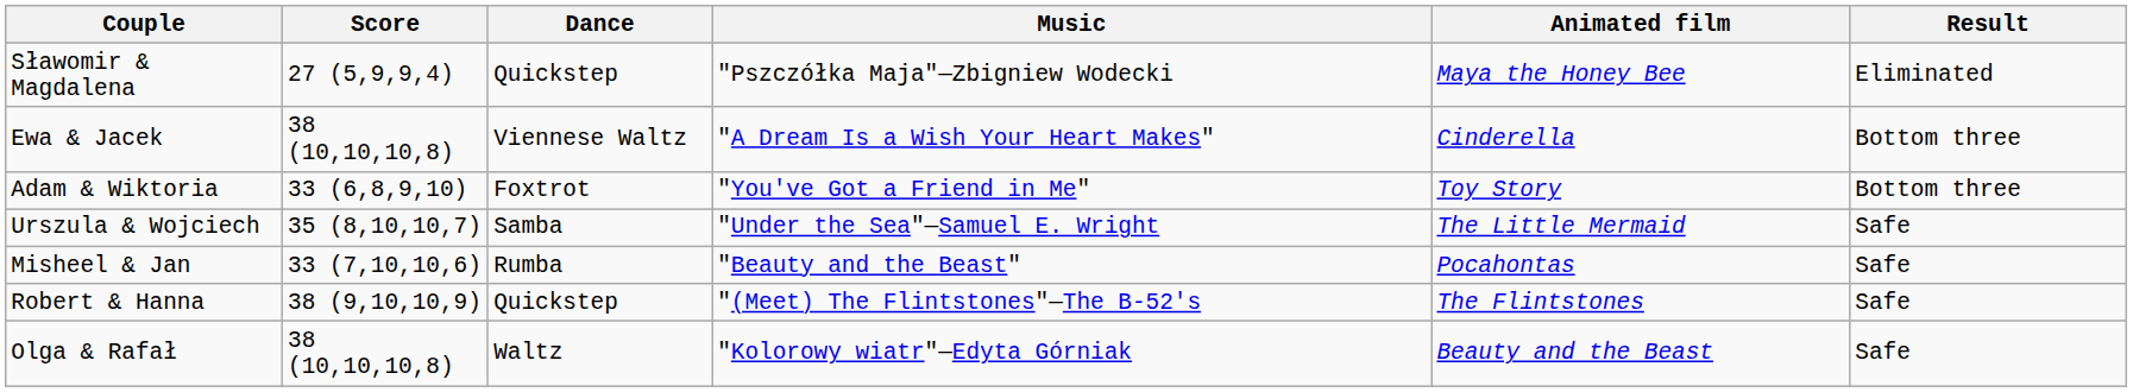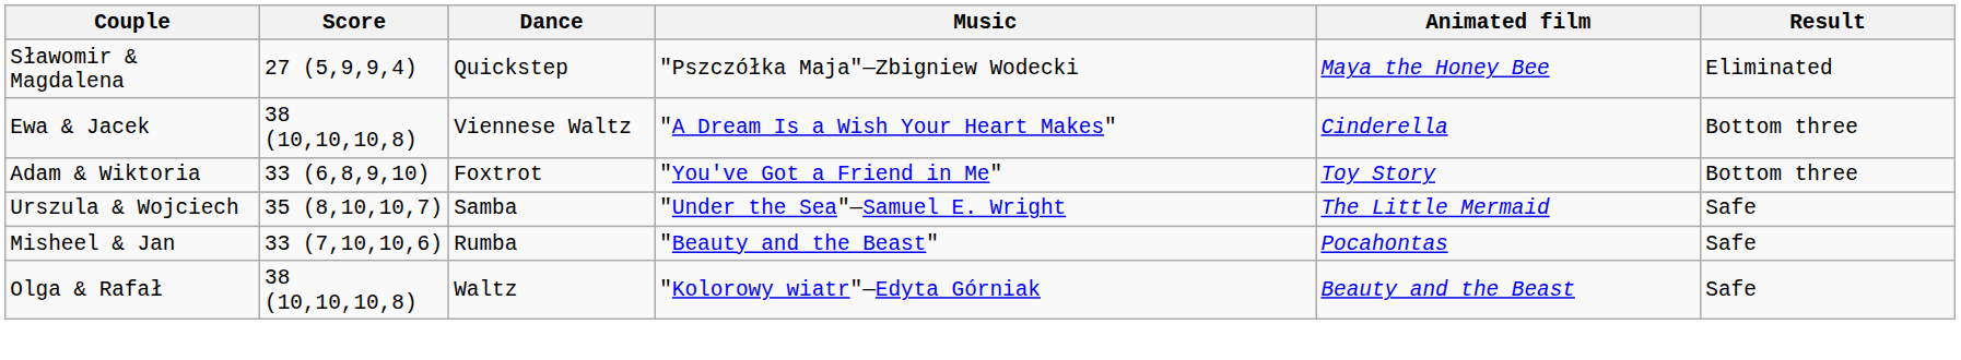- row: Robert & Hanna | 38 (9,10,10,9) | Quickstep | "(Meet) The Flintstones"—The B-52's | The Flintstones | Safe
